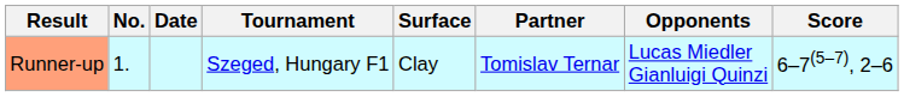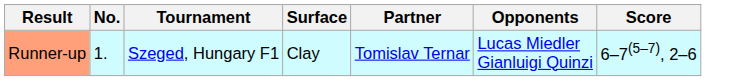- column: Date
